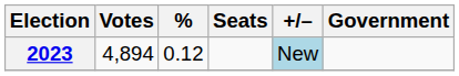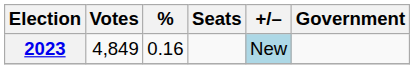2023 | Votes: 4,894 -> 4,849
2023 | %: 0.12 -> 0.16
